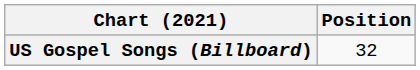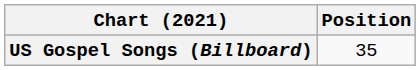US Gospel Songs (Billboard) | Position: 32 -> 35
